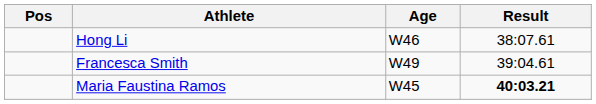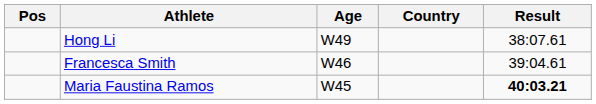+ column: Country
Hong Li | Age: W46 -> W49
Francesca Smith | Age: W49 -> W46
